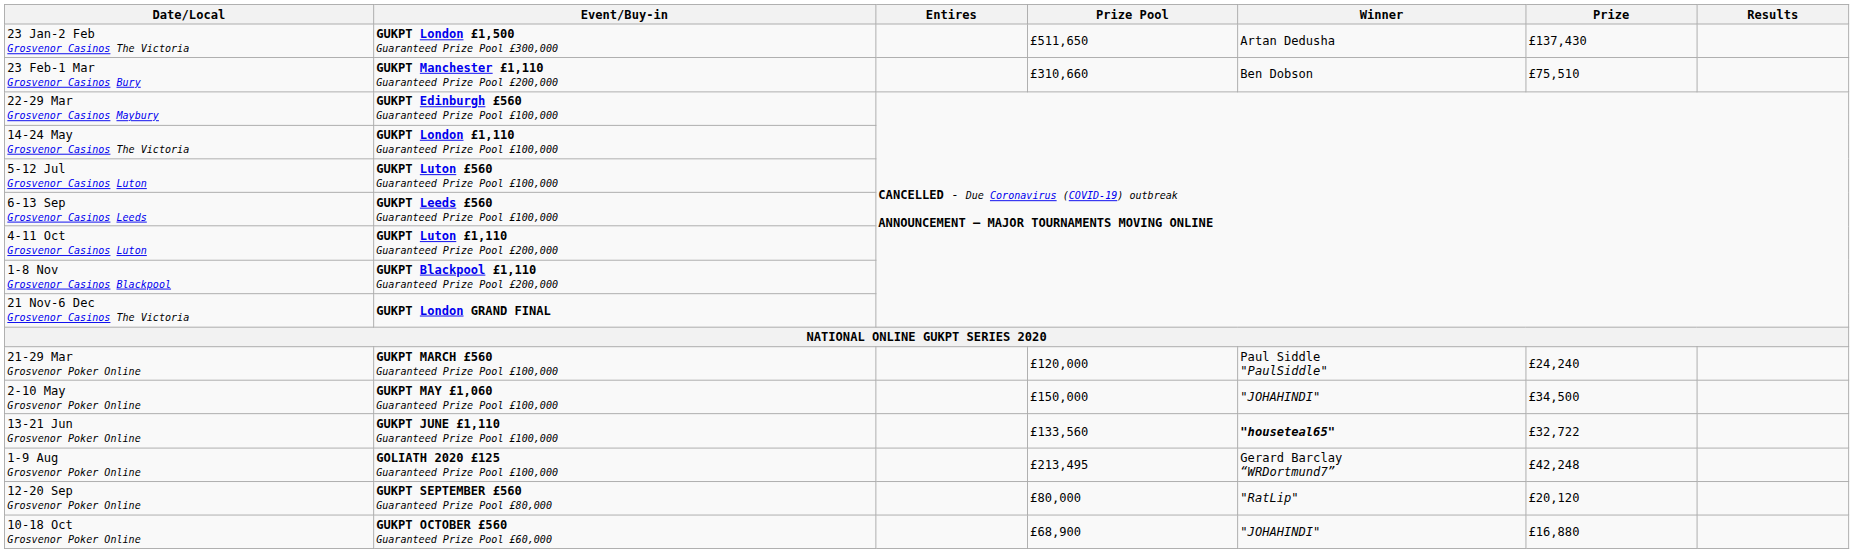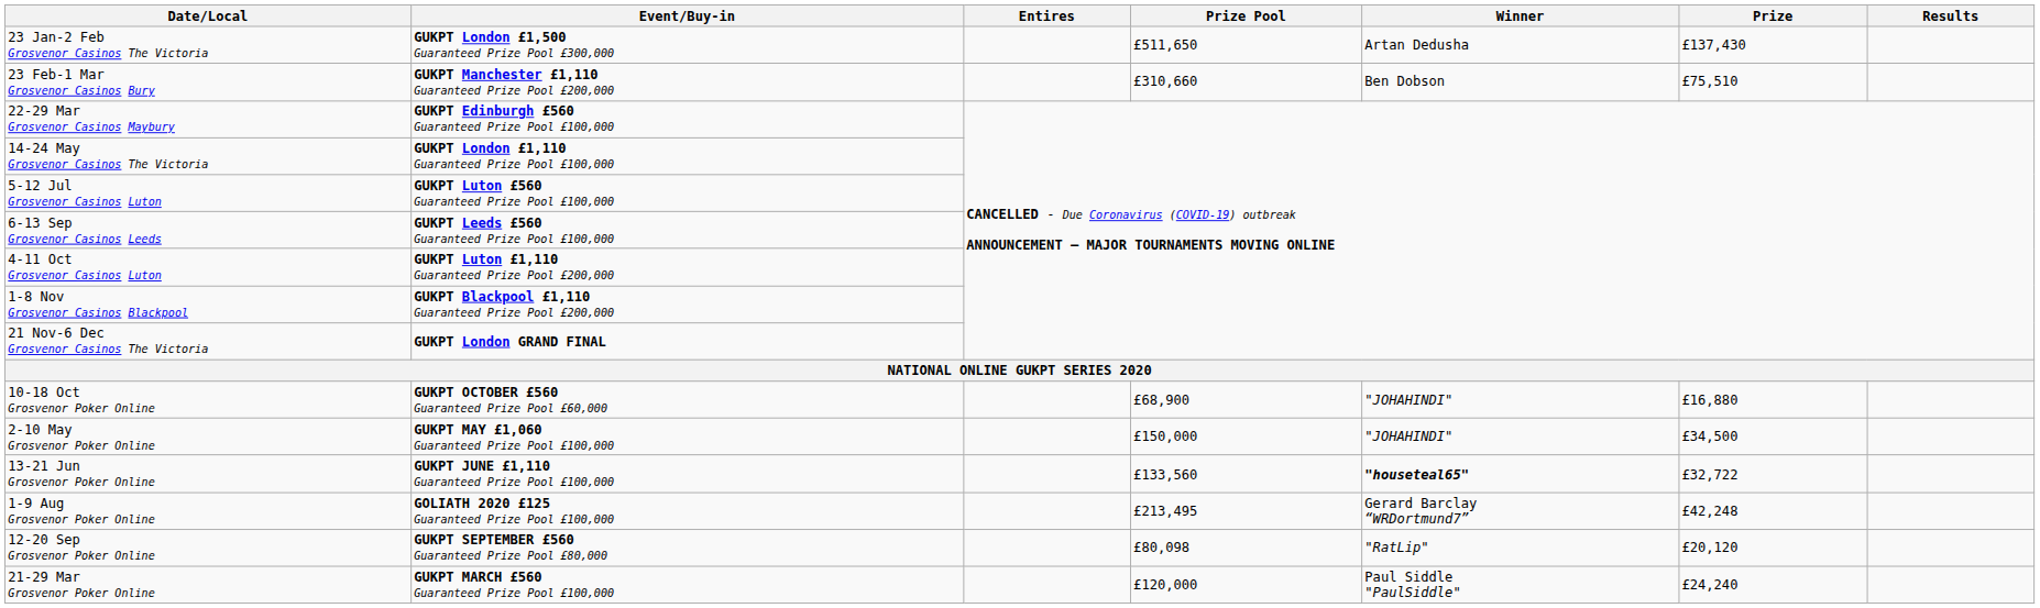rows swapped: 21-29 Mar Grosvenor Poker Online <-> 10-18 Oct Grosvenor Poker Online
12-20 Sep Grosvenor Poker Online | Prize Pool: £80,000 -> £80,098
